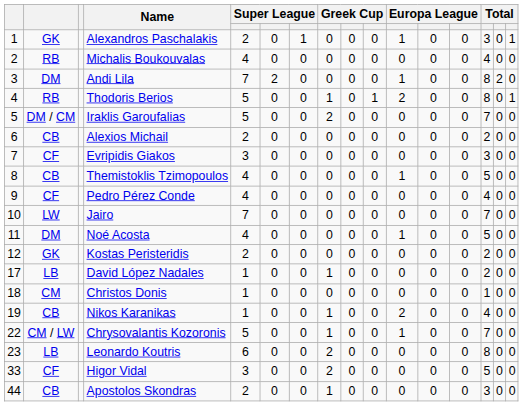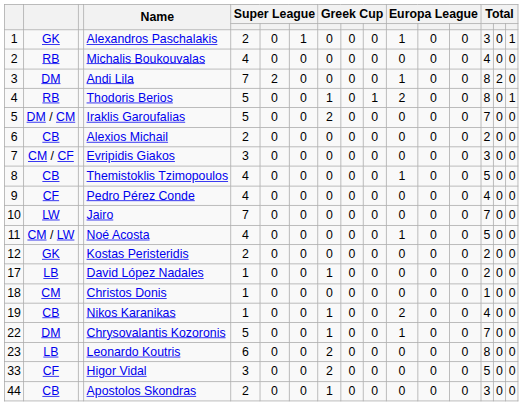Evripidis Giakos | column 2: CF -> CM / CF
Noé Acosta | column 2: DM -> CM / LW
Chrysovalantis Kozoronis | column 2: CM / LW -> DM
